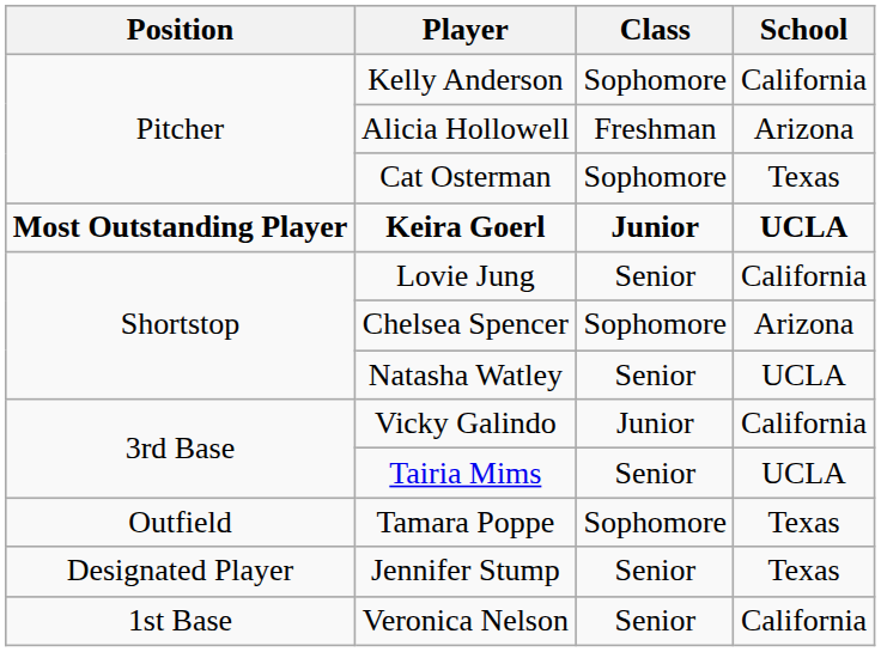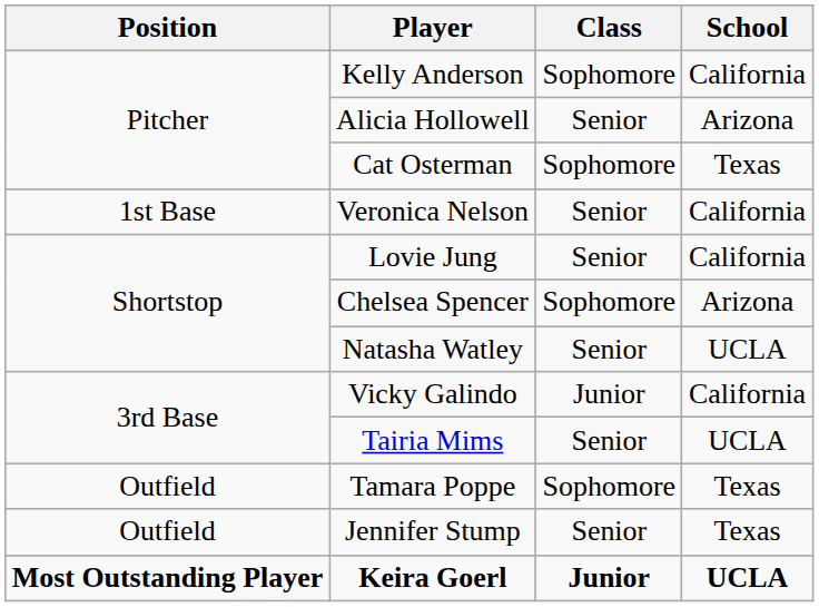Alicia Hollowell | Class: Freshman -> Senior
rows swapped: Veronica Nelson <-> Keira Goerl
Jennifer Stump | Position: Designated Player -> Outfield
